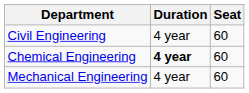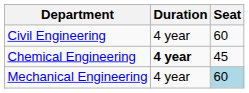Chemical Engineering | Seat: 60 -> 45
Mechanical Engineering | Seat: no background -> lightblue background
